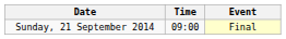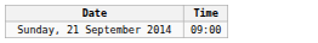- column: Event | Final
